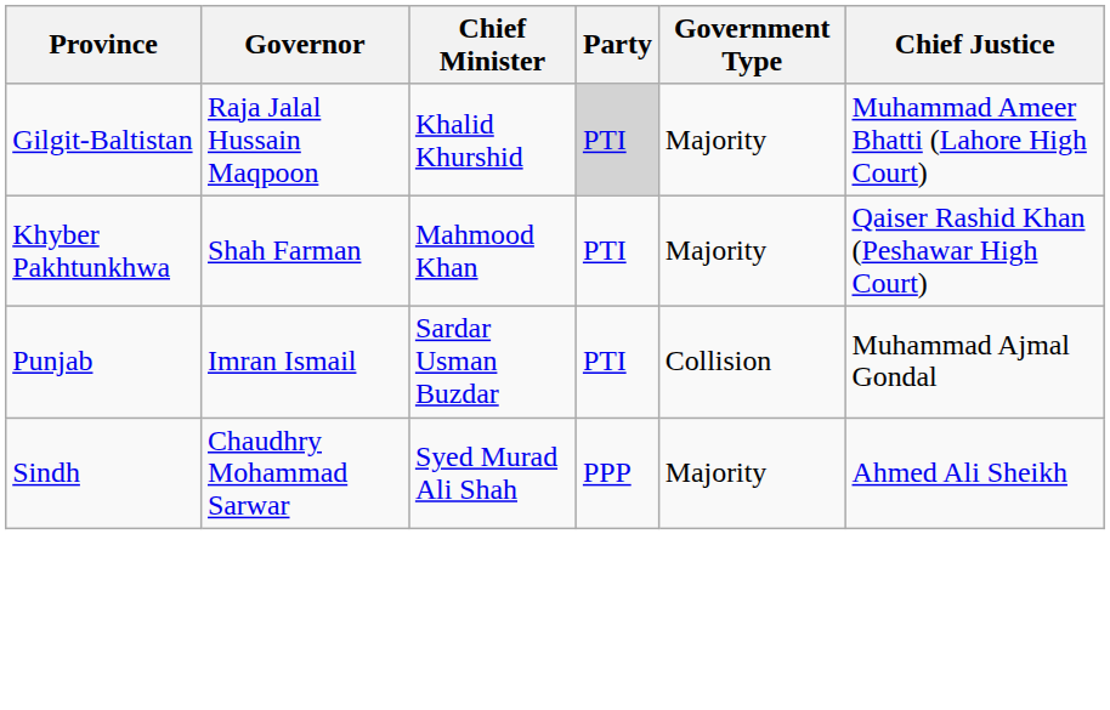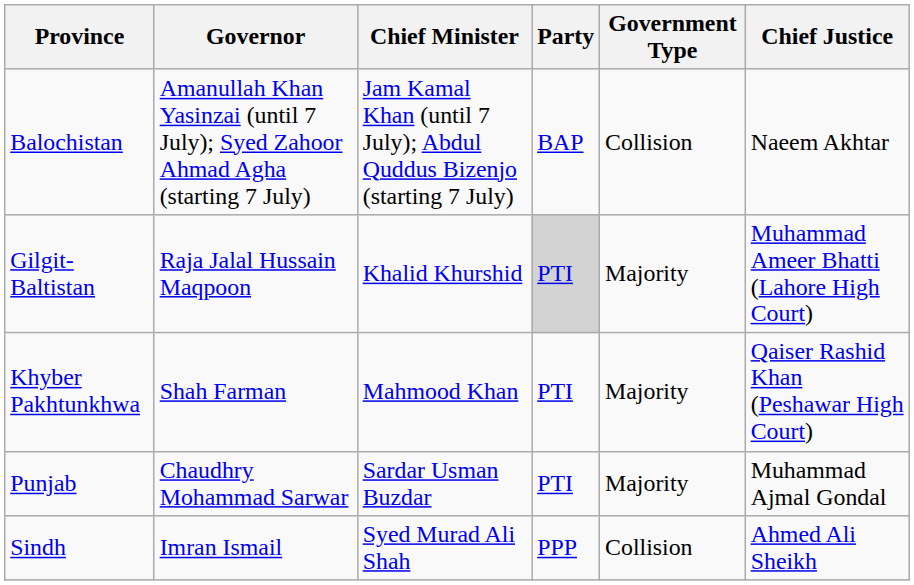+ row: Balochistan | Amanullah Khan Yasinzai (until 7 July); Syed Zahoor Ahmad Agha (starting 7 July) | Jam Kamal Khan (until 7 July); Abdul Quddus Bizenjo (starting 7 July) | BAP | Collision | Naeem Akhtar
Punjab | Governor: Imran Ismail -> Chaudhry Mohammad Sarwar
Punjab | Government Type: Collision -> Majority
Sindh | Governor: Chaudhry Mohammad Sarwar -> Imran Ismail
Sindh | Government Type: Majority -> Collision
